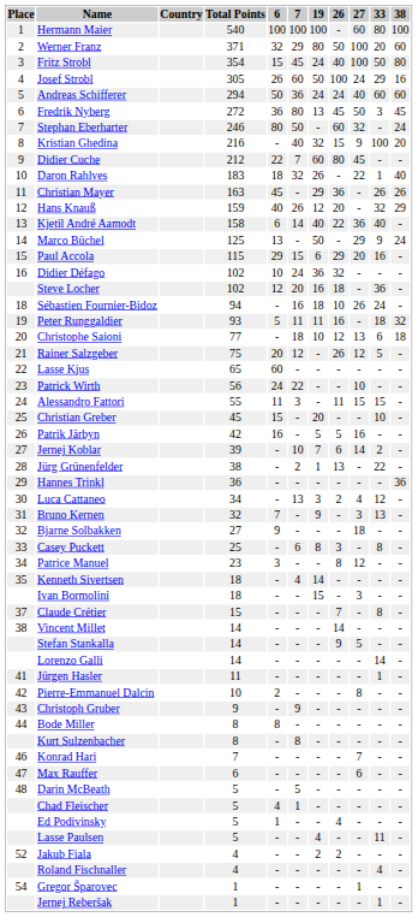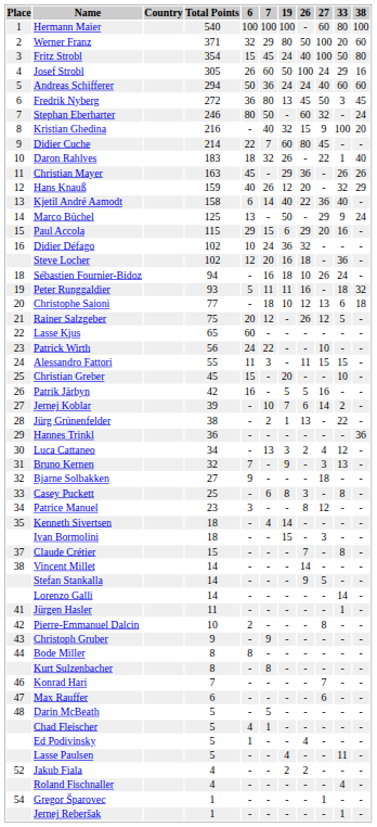Didier Cuche | Total Points: 212 -> 214
